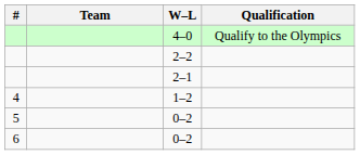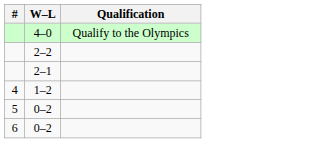- column: Team
